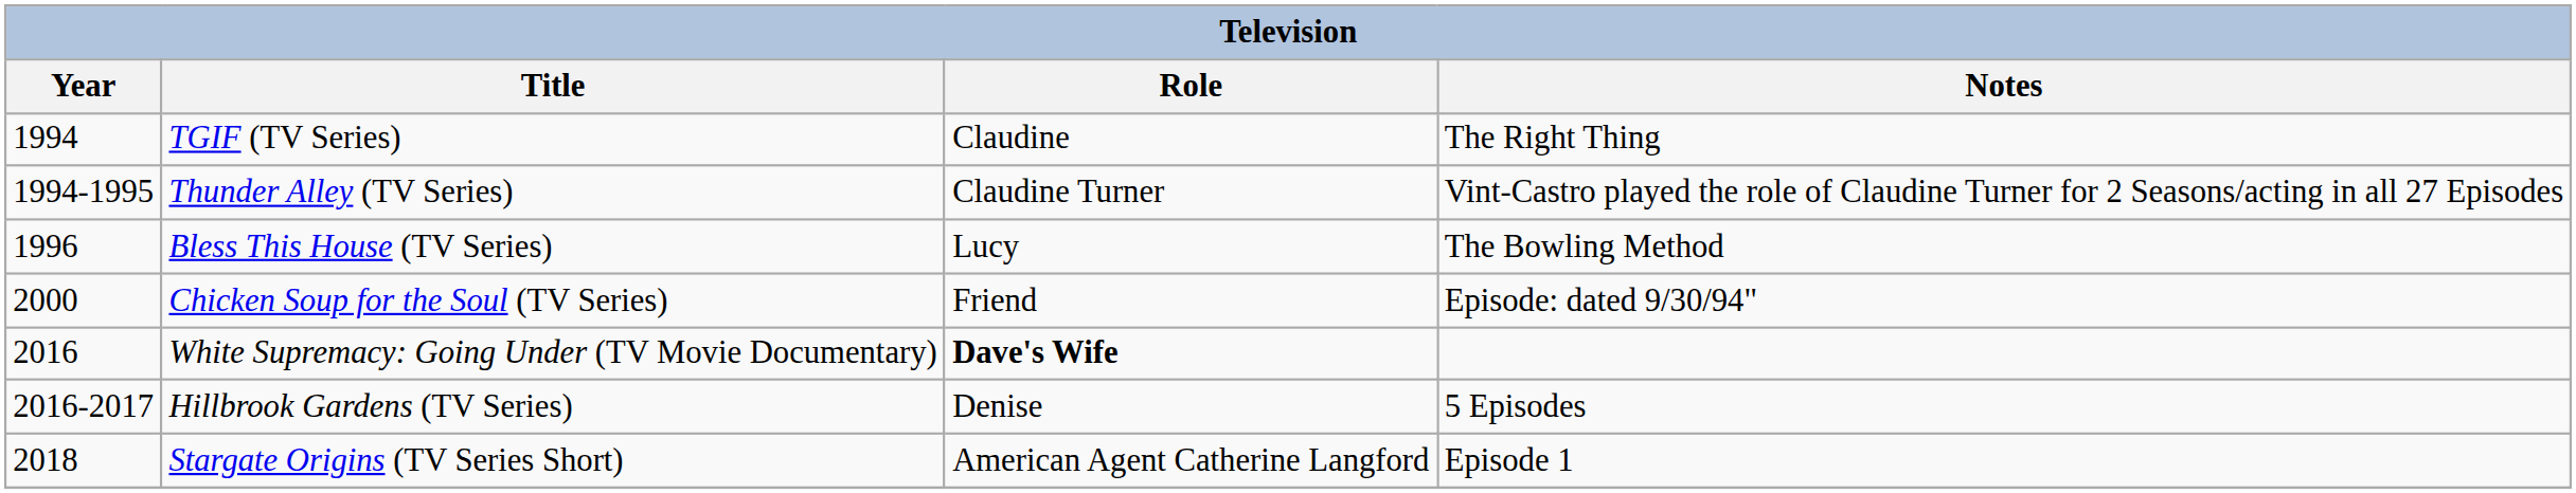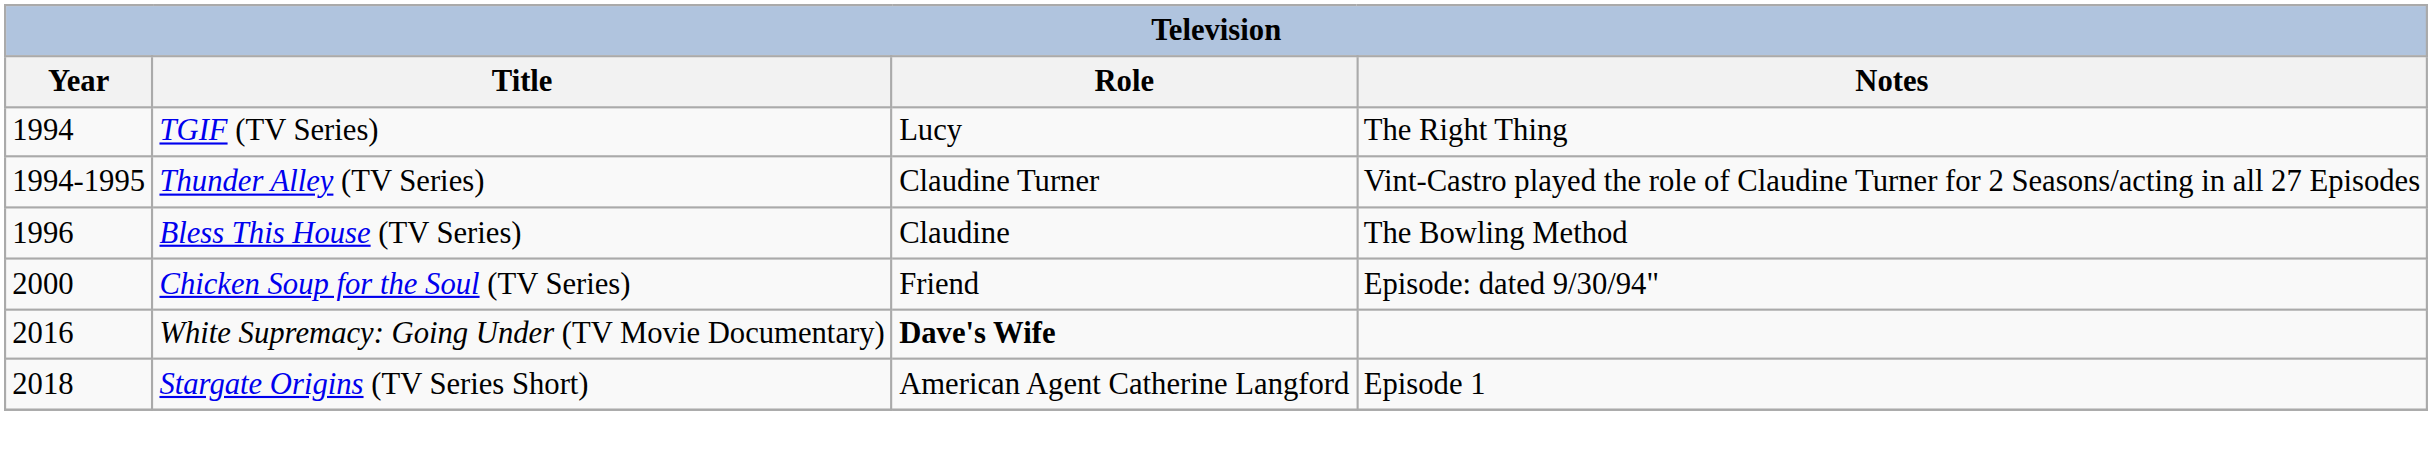TGIF (TV Series) | Role: Claudine -> Lucy
Bless This House (TV Series) | Role: Lucy -> Claudine
- row: 2016-2017 | Hillbrook Gardens (TV Series) | Denise | 5 Episodes
